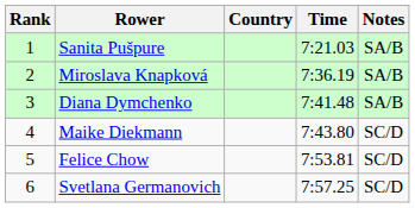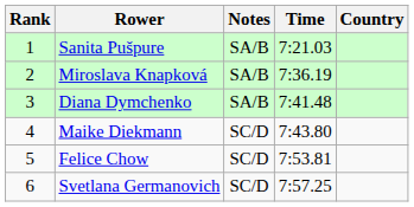columns swapped: Country <-> Notes
